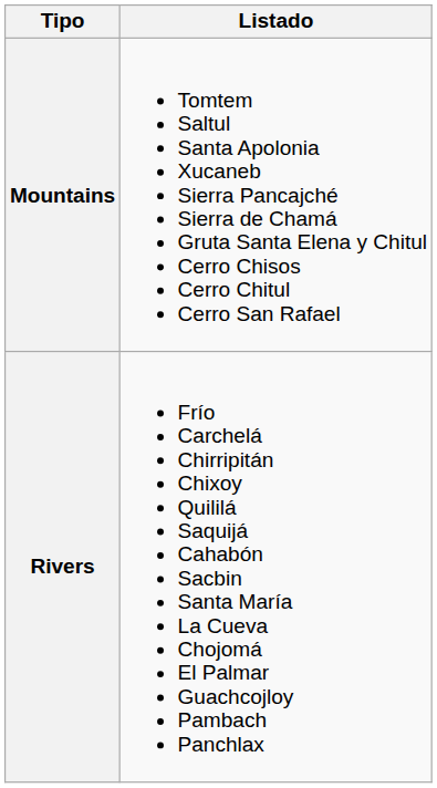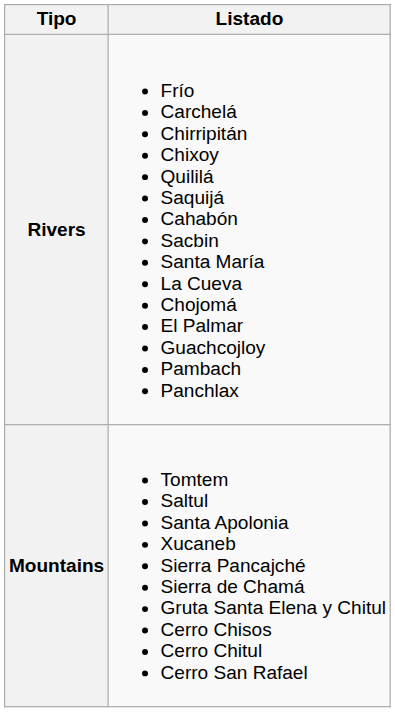rows swapped: Mountains <-> Rivers
